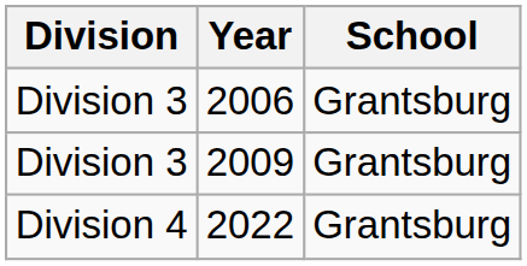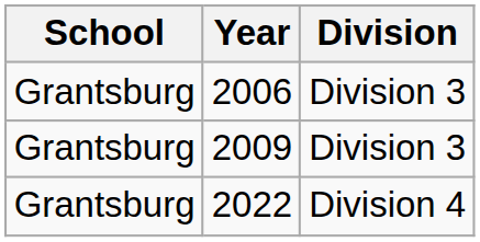columns swapped: School <-> Division
